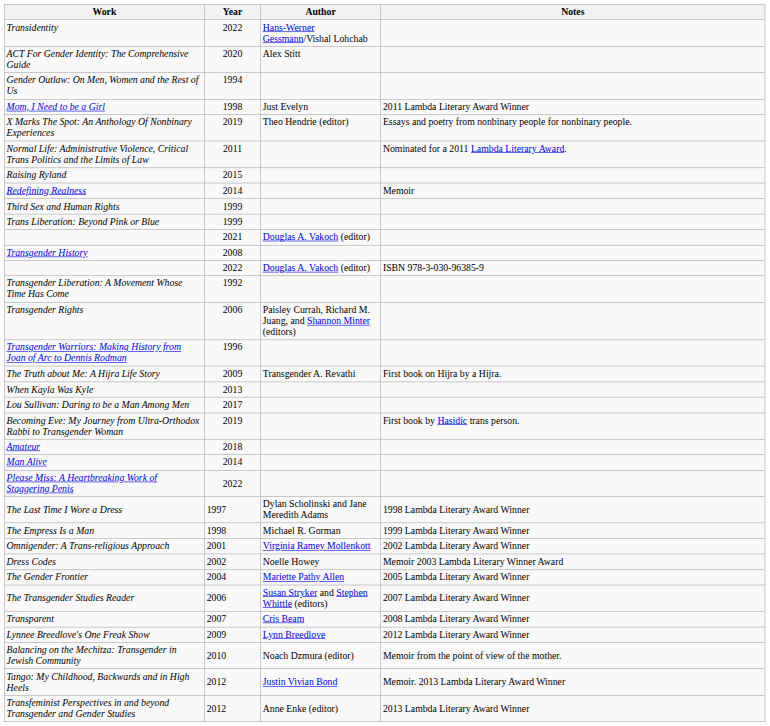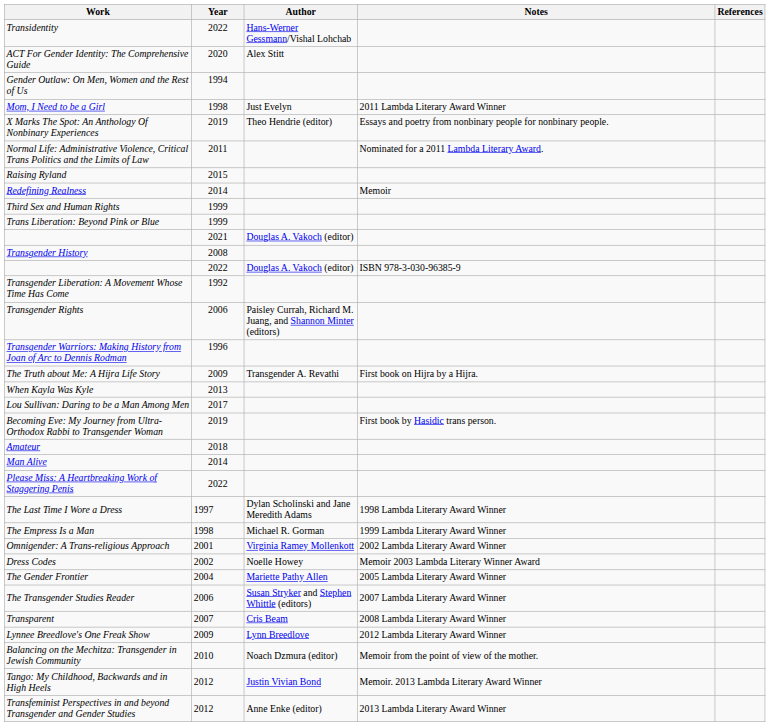+ column: References
